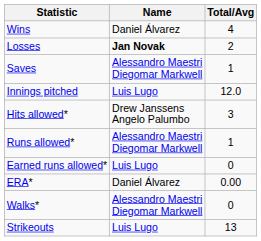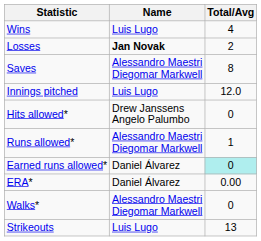Wins | Name: Daniel Álvarez -> Luis Lugo
Saves | Total/Avg: 1 -> 8
Hits allowed* | Total/Avg: 3 -> 0
Earned runs allowed* | Name: Luis Lugo -> Daniel Álvarez
Earned runs allowed* | Total/Avg: no background -> paleturquoise background
